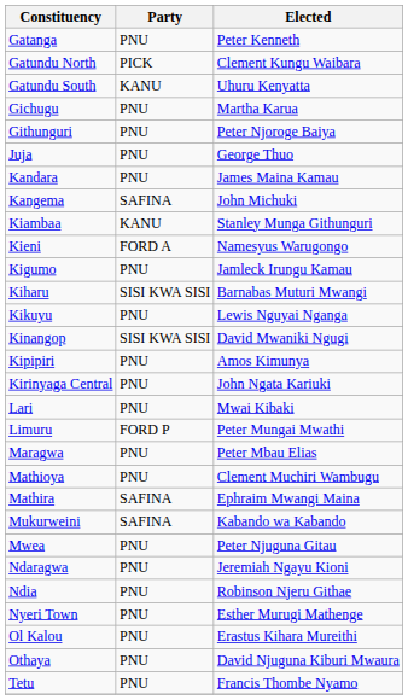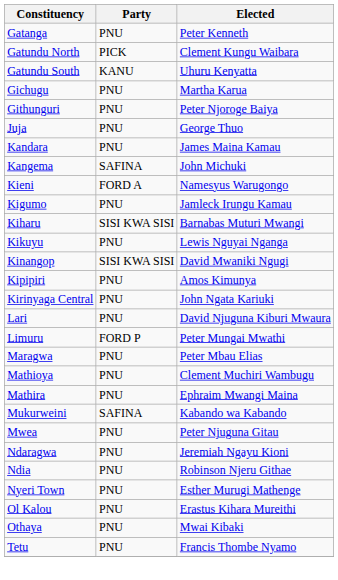- row: Kiambaa | KANU | Stanley Munga Githunguri
Lari | Elected: Mwai Kibaki -> David Njuguna Kiburi Mwaura
Mathira | Party: SAFINA -> PNU
Othaya | Elected: David Njuguna Kiburi Mwaura -> Mwai Kibaki
